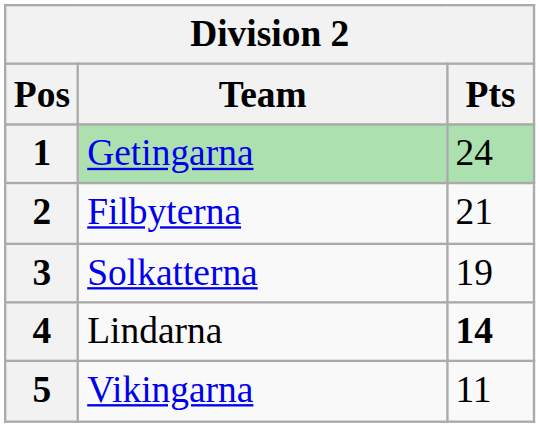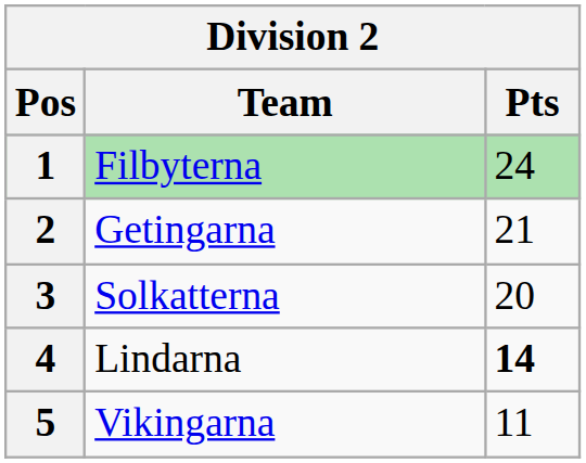1 | Team: Getingarna -> Filbyterna
2 | Team: Filbyterna -> Getingarna
3 | Pts: 19 -> 20
